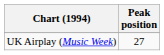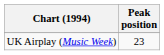UK Airplay (Music Week) | Peak position: 27 -> 23
